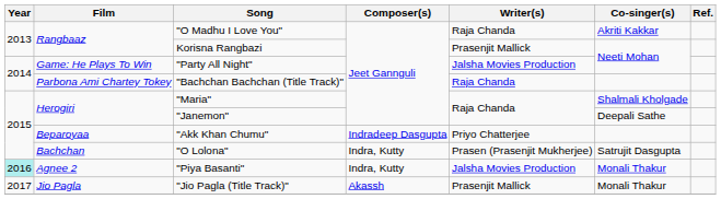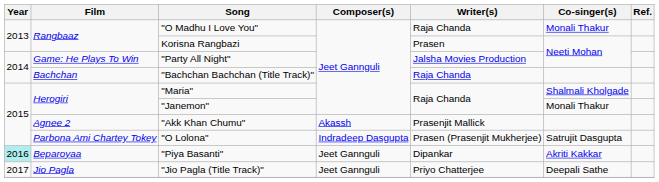"O Madhu I Love You" | Co-singer(s): Akriti Kakkar -> Monali Thakur
Korisna Rangbazi | Writer(s): Prasenjit Mallick -> Prasen
"Bachchan Bachchan (Title Track)" | Film: Parbona Ami Chartey Tokey -> Bachchan
"Janemon" | Co-singer(s): Deepali Sathe -> Monali Thakur
"Akk Khan Chumu" | Film: Beparoyaa -> Agnee 2
"Akk Khan Chumu" | Composer(s): Indradeep Dasgupta -> Akassh
"Akk Khan Chumu" | Writer(s): Priyo Chatterjee -> Prasenjit Mallick
"O Lolona" | Film: Bachchan -> Parbona Ami Chartey Tokey
"O Lolona" | Composer(s): Indra, Kutty -> Indradeep Dasgupta
"Piya Basanti" | Film: Agnee 2 -> Beparoyaa
"Piya Basanti" | Composer(s): Indra, Kutty -> Jeet Gannguli
"Piya Basanti" | Writer(s): Jalsha Movies Production -> Dipankar
"Piya Basanti" | Co-singer(s): Monali Thakur -> Akriti Kakkar
"Jio Pagla (Title Track)" | Composer(s): Akassh -> Jeet Gannguli
"Jio Pagla (Title Track)" | Writer(s): Prasenjit Mallick -> Priyo Chatterjee
"Jio Pagla (Title Track)" | Co-singer(s): Monali Thakur -> Deepali Sathe
